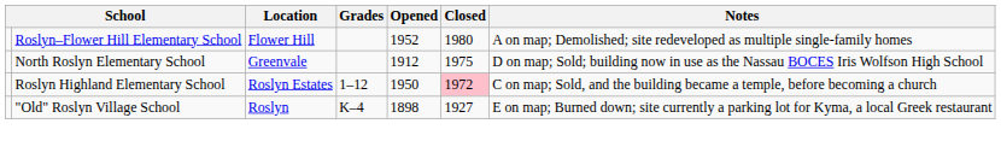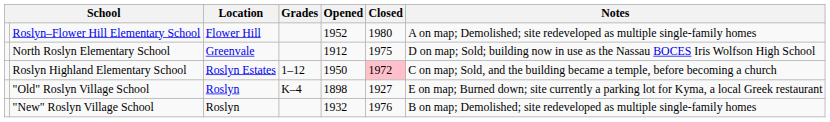+ row: "New" Roslyn Village School | Roslyn | 1932 | 1976 | B on map; Demolished; site redeveloped as multiple single-family homes
